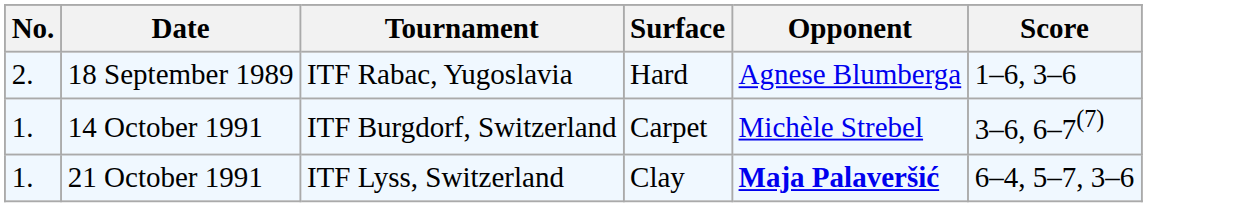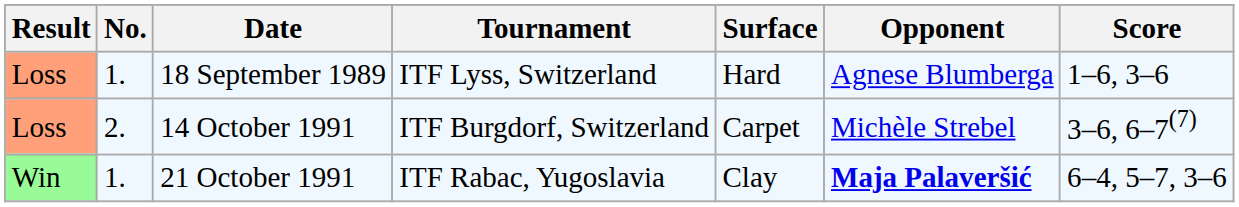+ column: Result | Loss | Loss | Win
18 September 1989 | No.: 2. -> 1.
18 September 1989 | Tournament: ITF Rabac, Yugoslavia -> ITF Lyss, Switzerland
14 October 1991 | No.: 1. -> 2.
21 October 1991 | Tournament: ITF Lyss, Switzerland -> ITF Rabac, Yugoslavia
